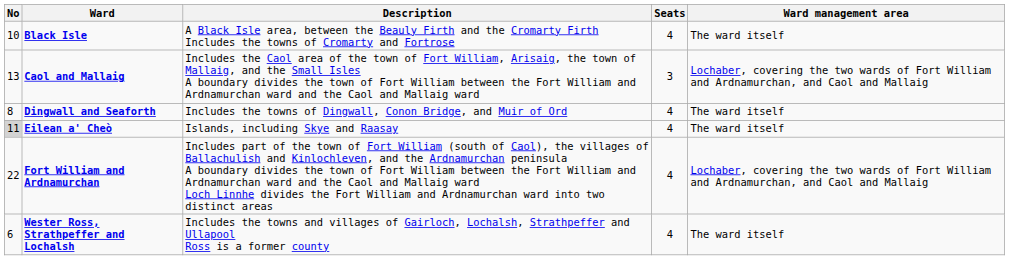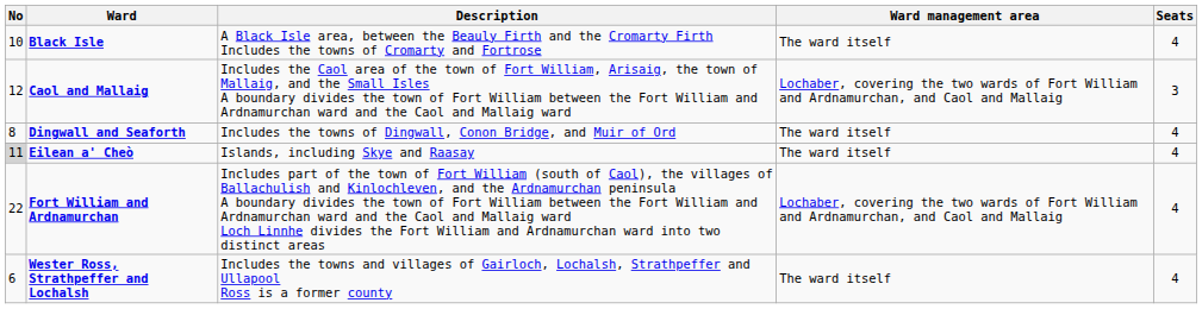columns swapped: Seats <-> Ward management area
Caol and Mallaig | No: 13 -> 12
